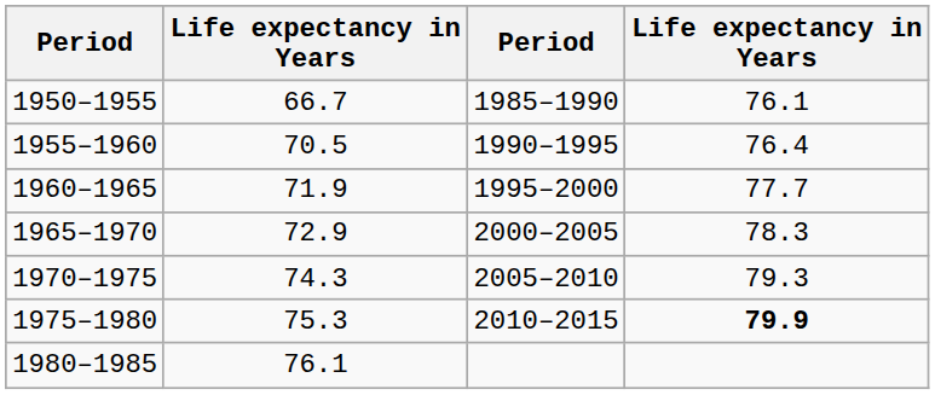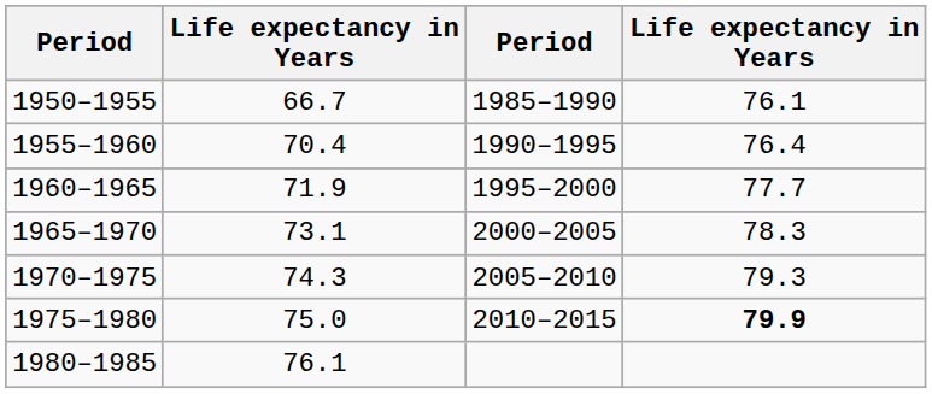1955–1960 | column 2: 70.5 -> 70.4
1965–1970 | column 2: 72.9 -> 73.1
1975–1980 | column 2: 75.3 -> 75.0
